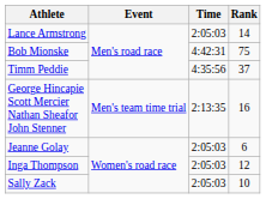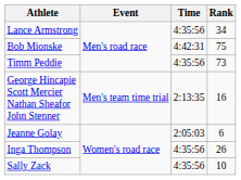Lance Armstrong | Time: 2:05:03 -> 4:35:56
Lance Armstrong | Rank: 14 -> 34
Timm Peddie | Rank: 37 -> 73
Inga Thompson | Time: 2:05:03 -> 4:35:56
Inga Thompson | Rank: 12 -> 26
Sally Zack | Time: 2:05:03 -> 4:35:56
